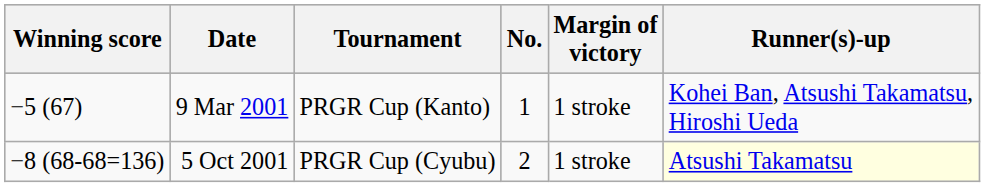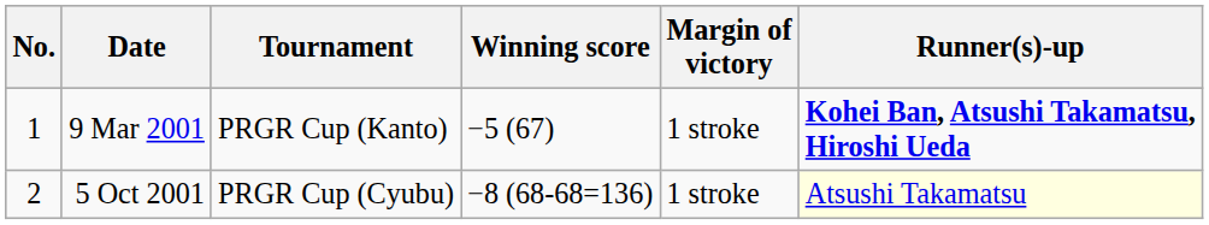columns swapped: No. <-> Winning score
9 Mar 2001 | Runner(s)-up: normal -> bold
